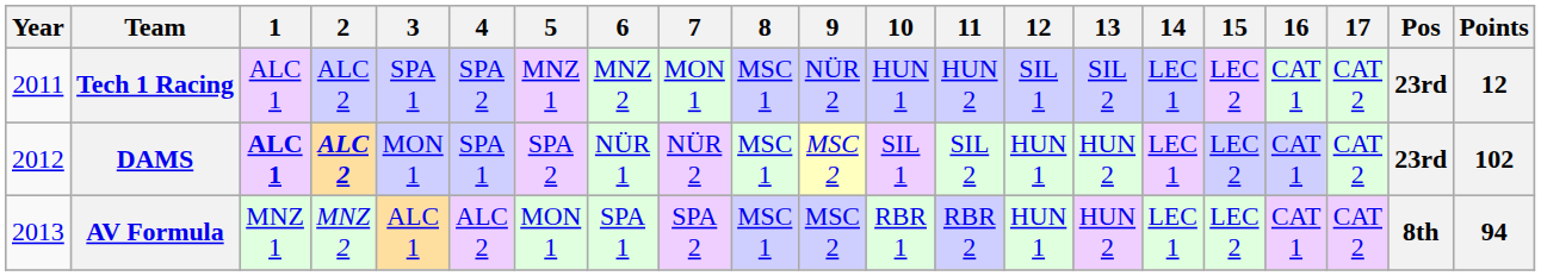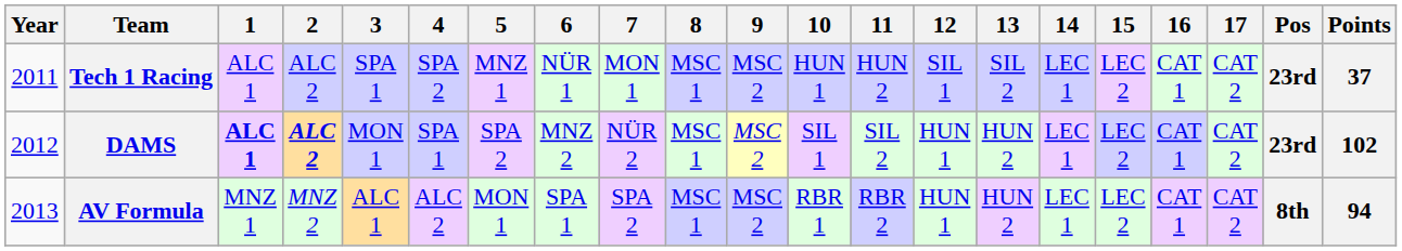Tech 1 Racing | 6: MNZ 2 -> NÜR 1
Tech 1 Racing | 9: NÜR 2 -> MSC 2
Tech 1 Racing | Points: 12 -> 37
DAMS | 6: NÜR 1 -> MNZ 2
